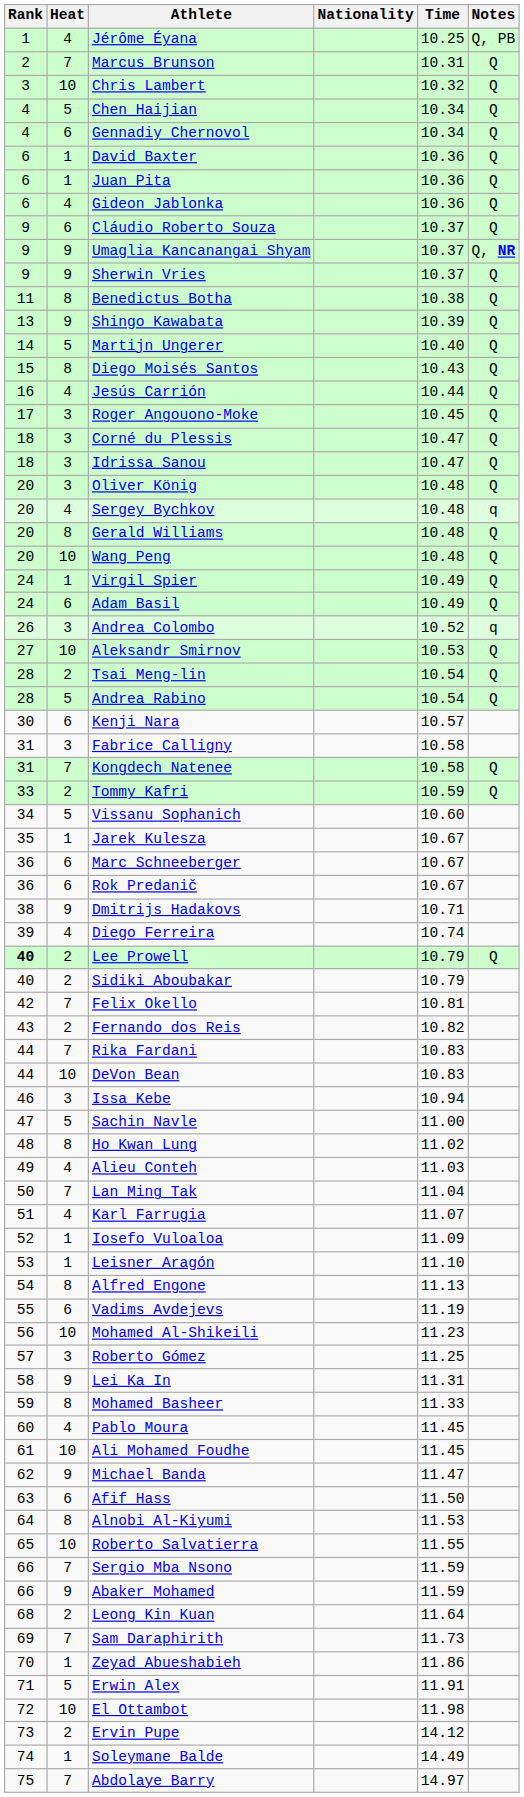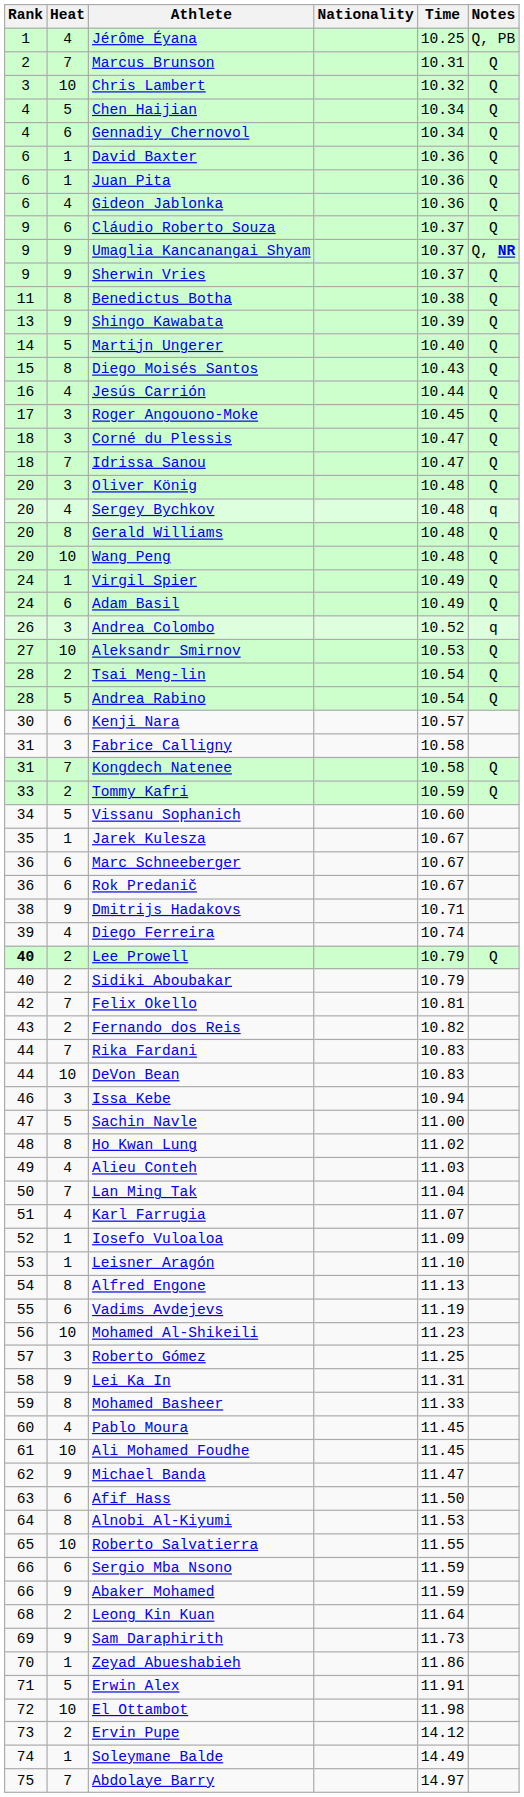Idrissa Sanou | Heat: 3 -> 7
Sergio Mba Nsono | Heat: 7 -> 6
Sam Daraphirith | Heat: 7 -> 9
